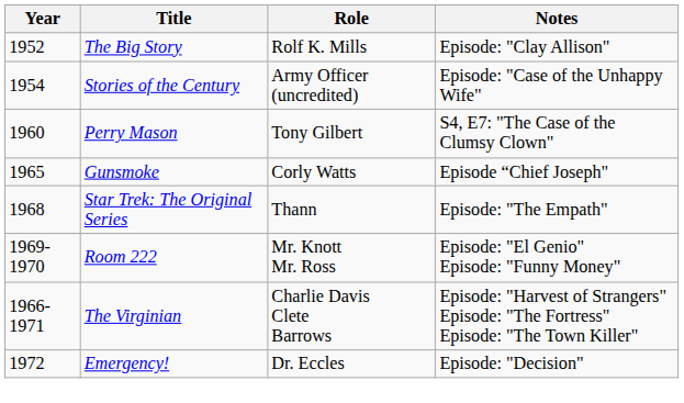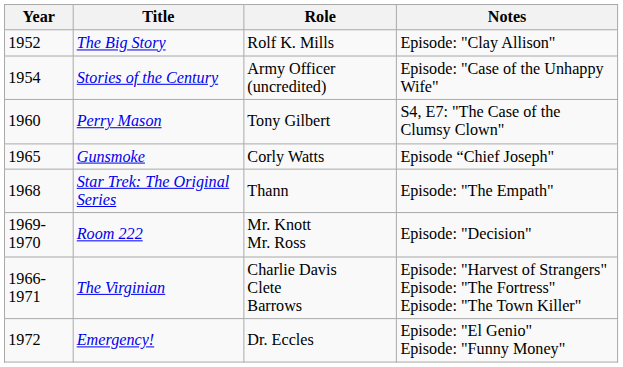Room 222 | Notes: Episode: "El Genio" Episode: "Funny Money" -> Episode: "Decision"
Emergency! | Notes: Episode: "Decision" -> Episode: "El Genio" Episode: "Funny Money"
